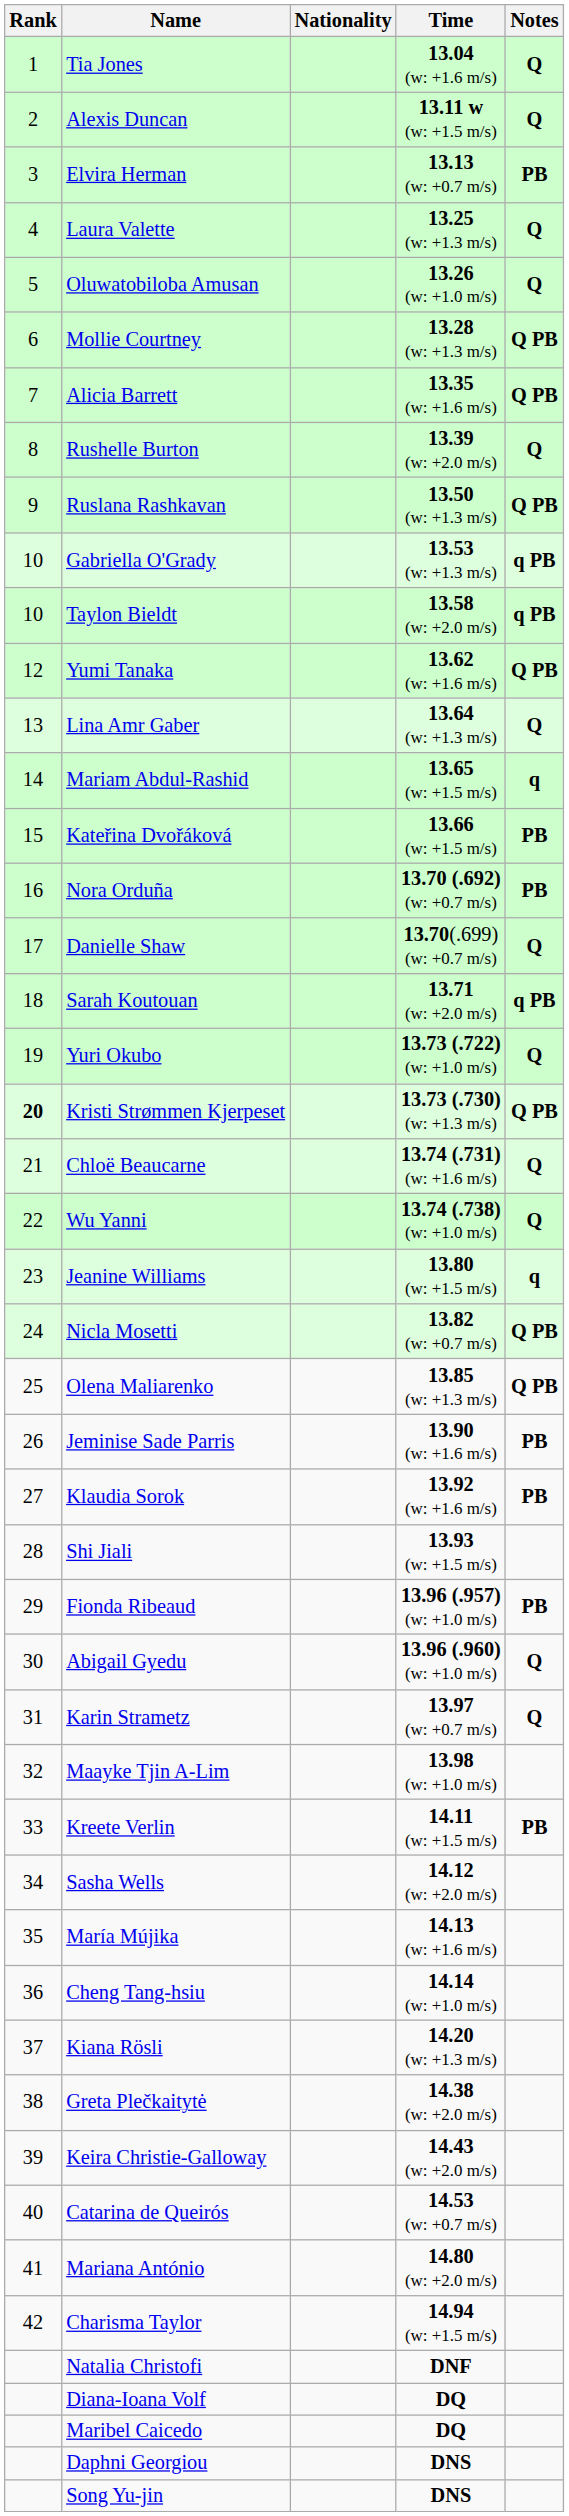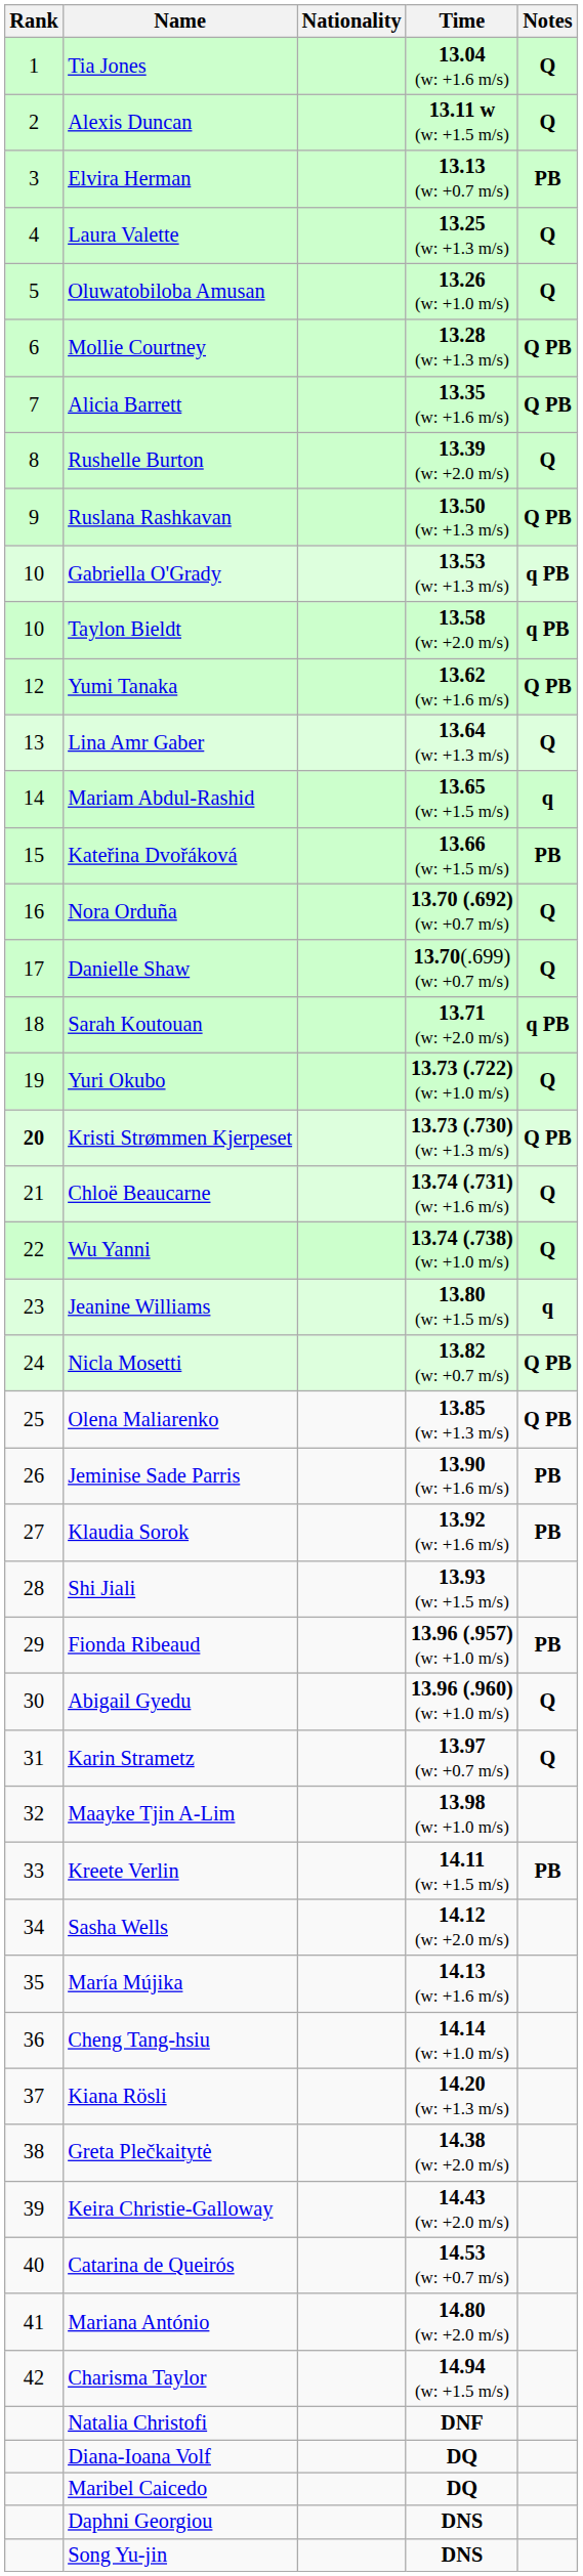Nora Orduña | Notes: PB -> Q
